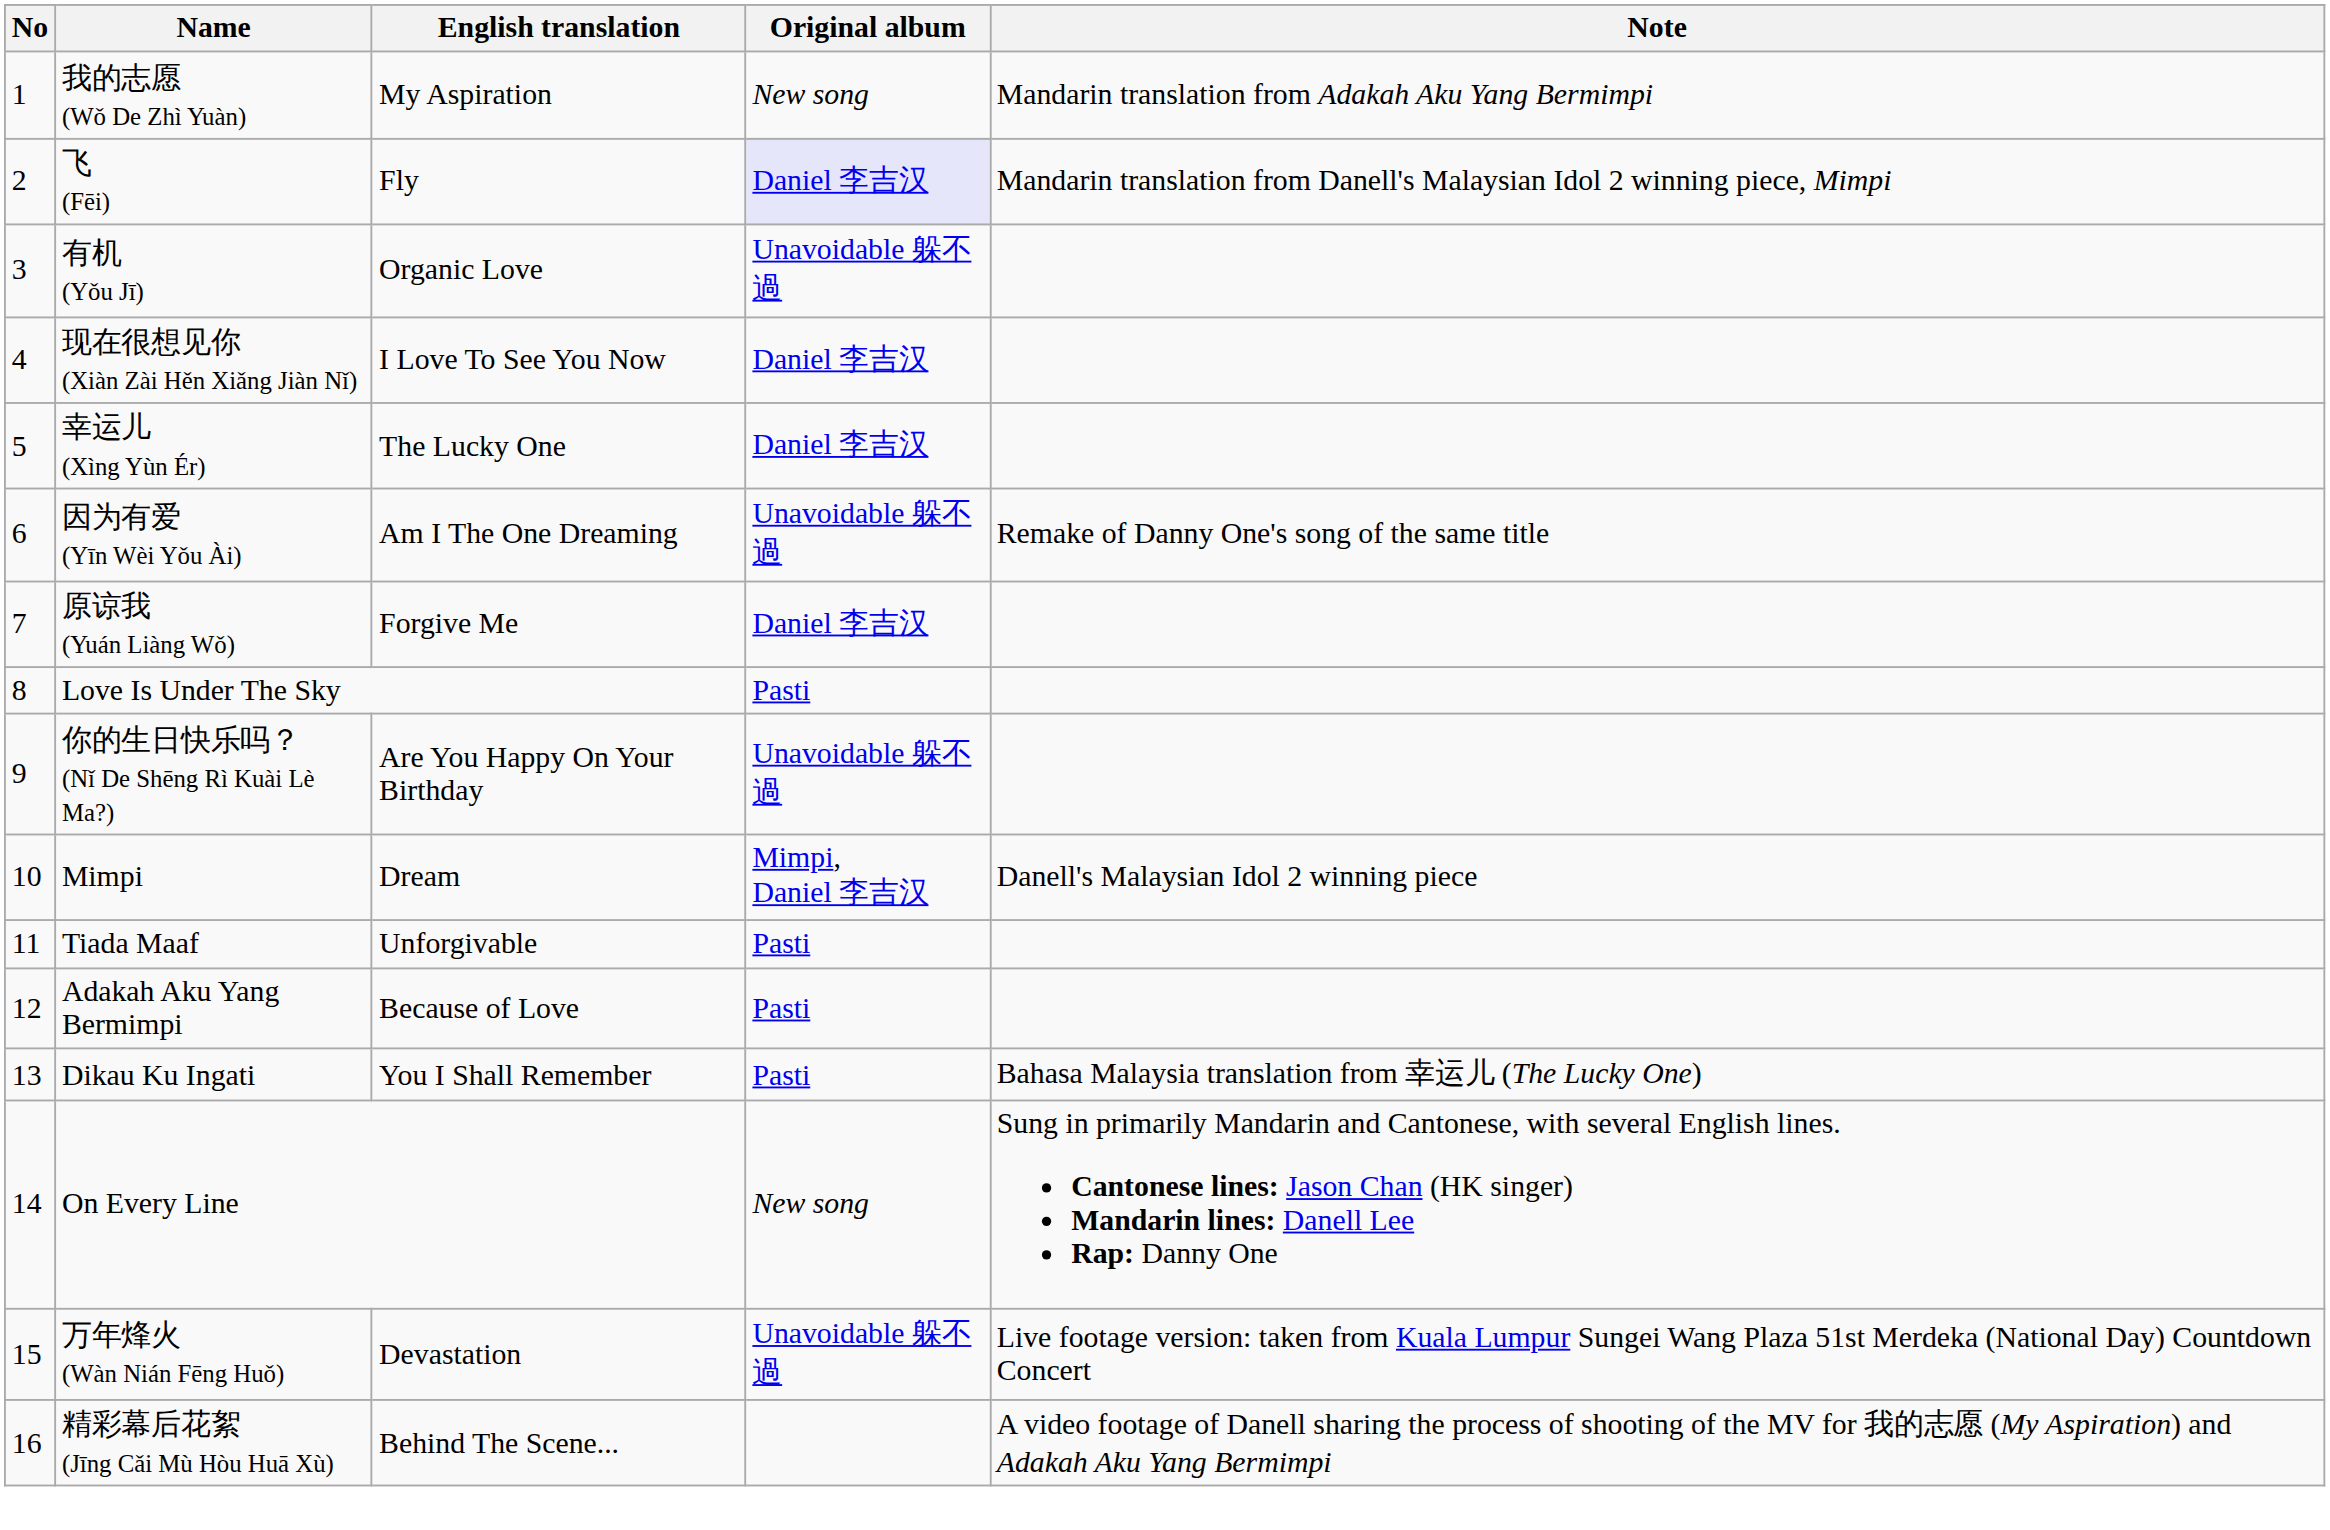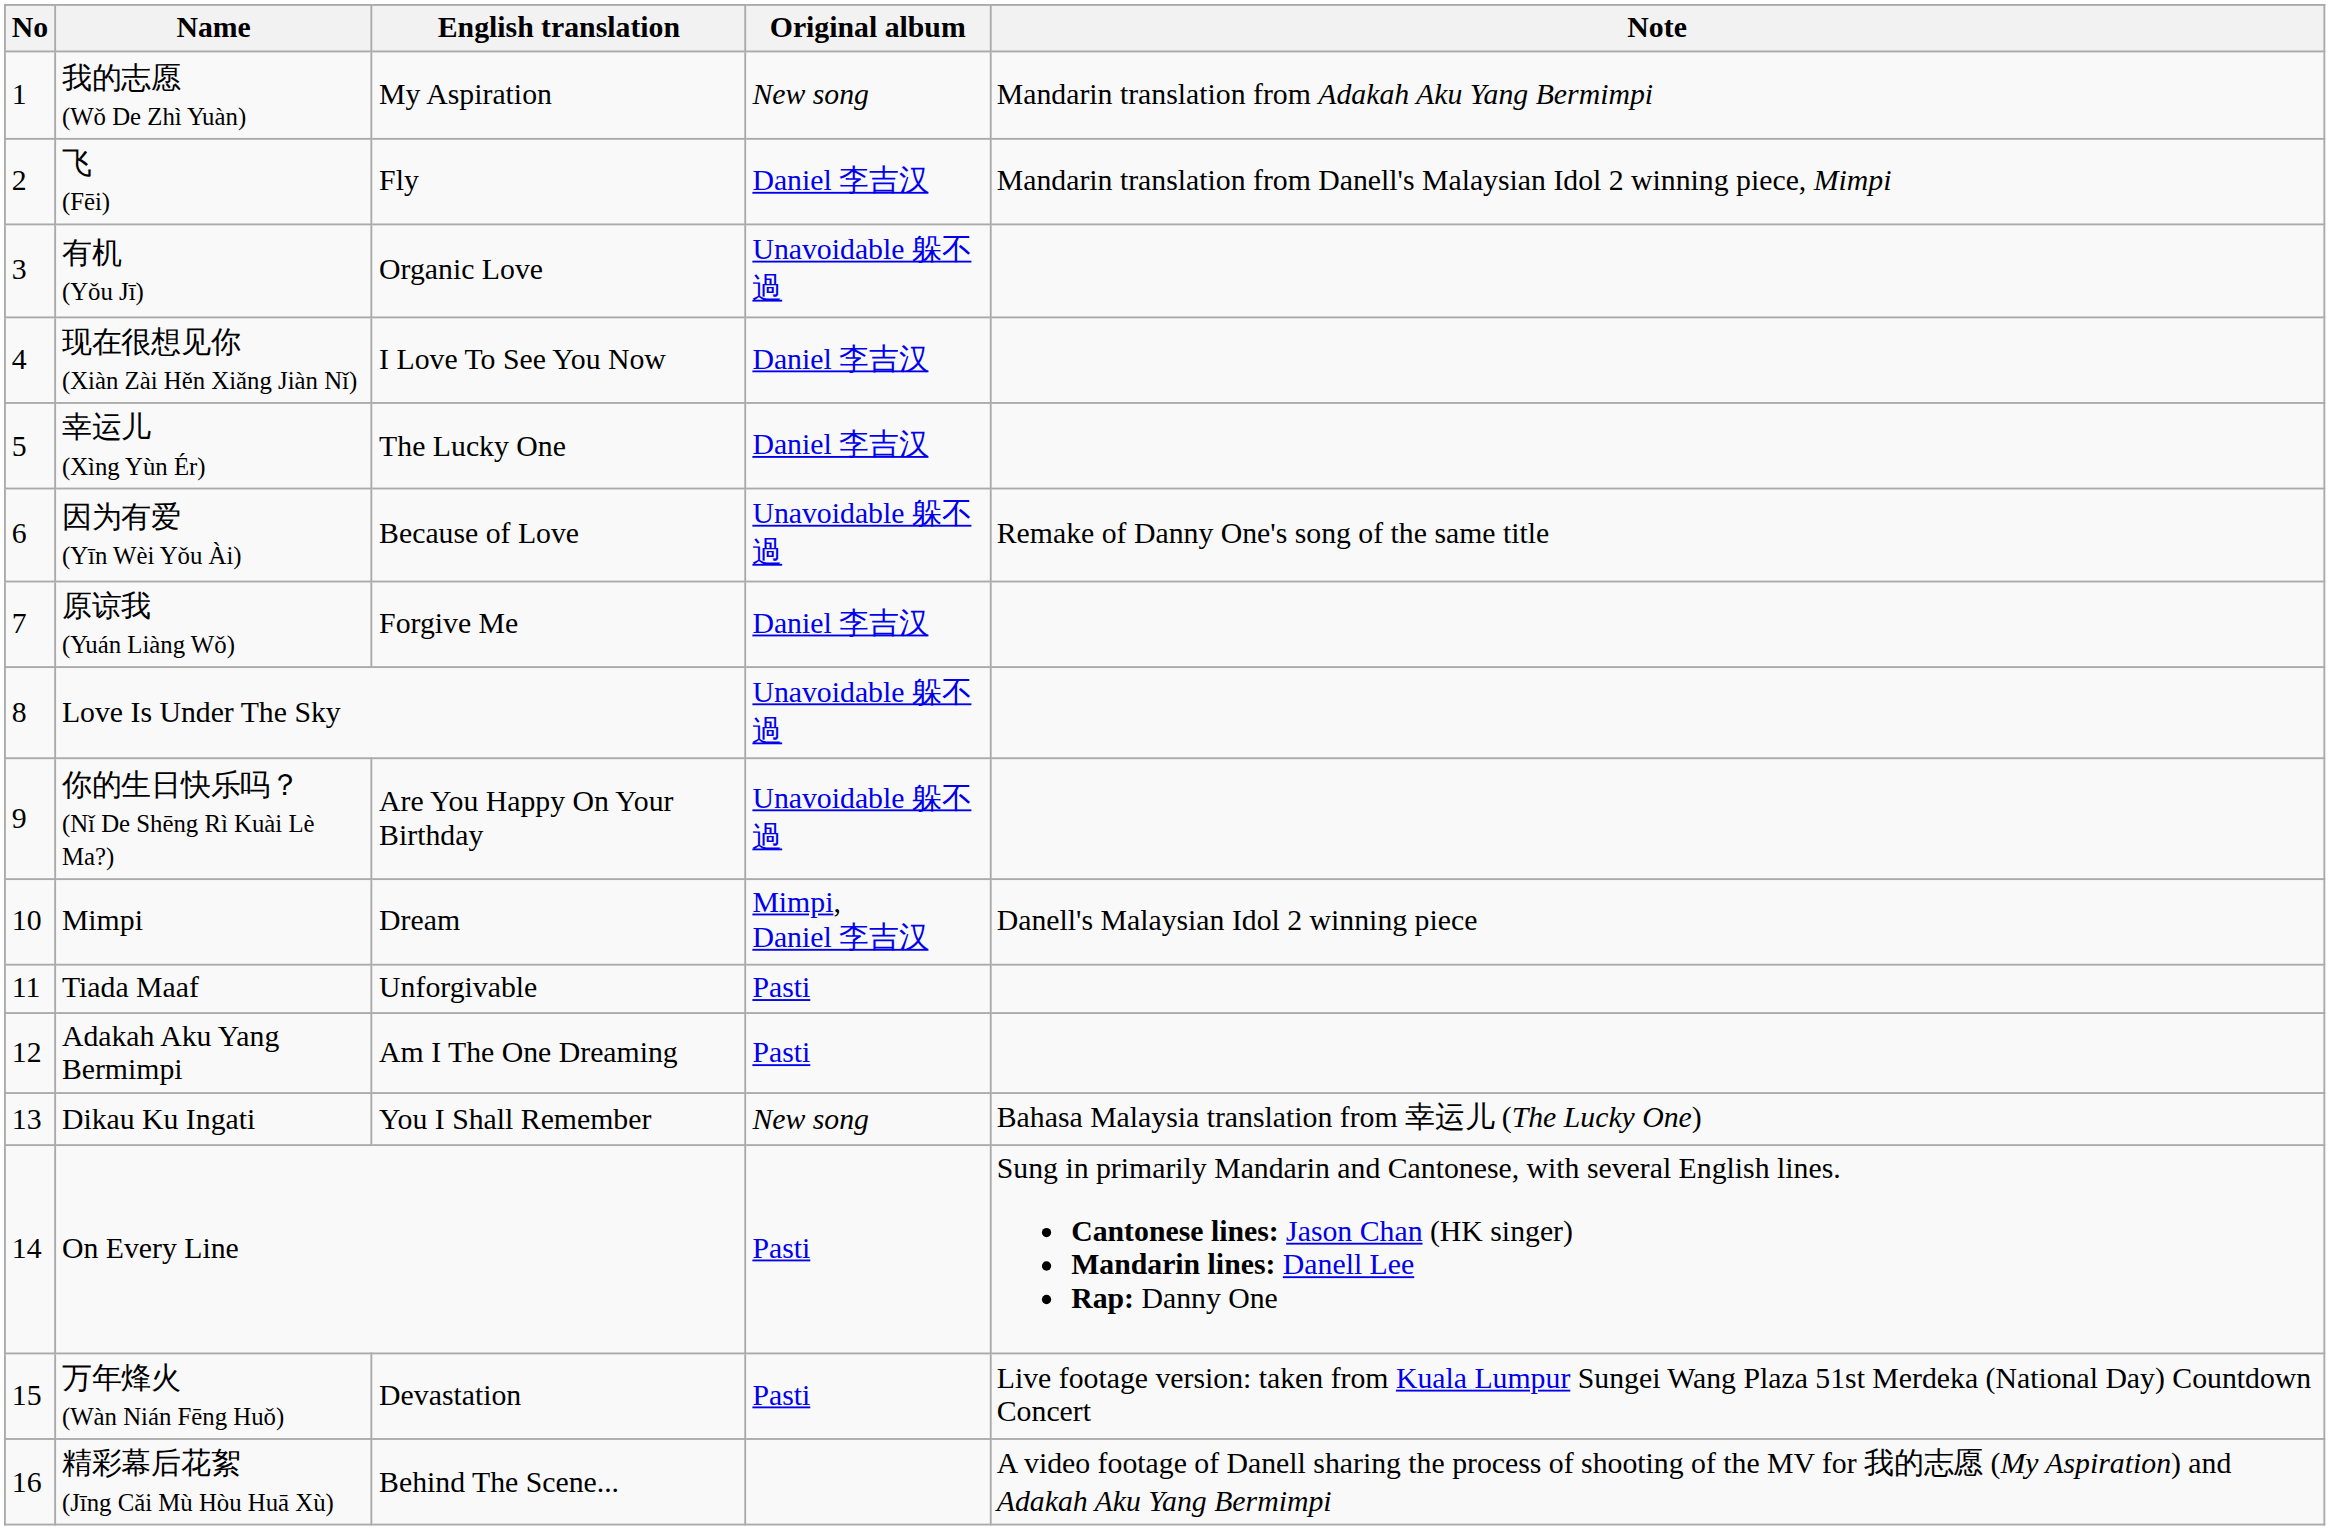飞 (Fēi) | Original album: lavender background -> no background
因为有爱 (Yīn Wèi Yǒu Ài) | English translation: Am I The One Dreaming -> Because of Love
Love Is Under The Sky | Original album: Pasti -> Unavoidable 躲不過
Adakah Aku Yang Bermimpi | English translation: Because of Love -> Am I The One Dreaming
Dikau Ku Ingati | Original album: Pasti -> New song
On Every Line | Original album: New song -> Pasti
万年烽火 (Wàn Nián Fēng Huǒ) | Original album: Unavoidable 躲不過 -> Pasti
